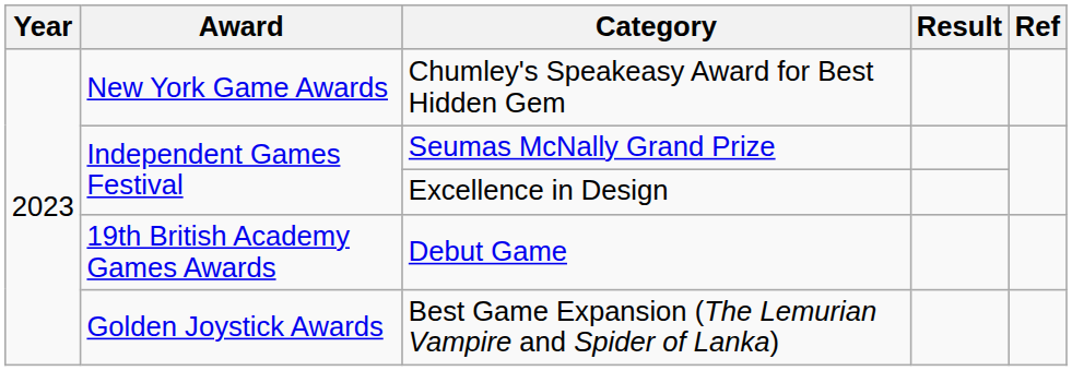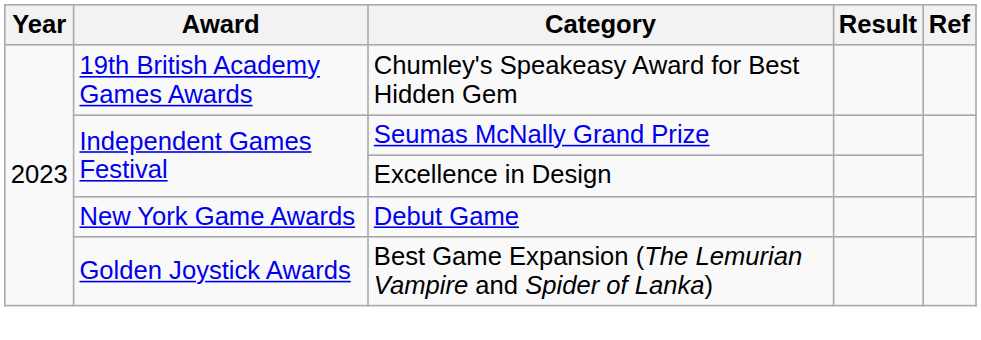Chumley's Speakeasy Award for Best Hidden Gem | Award: New York Game Awards -> 19th British Academy Games Awards
Debut Game | Award: 19th British Academy Games Awards -> New York Game Awards
